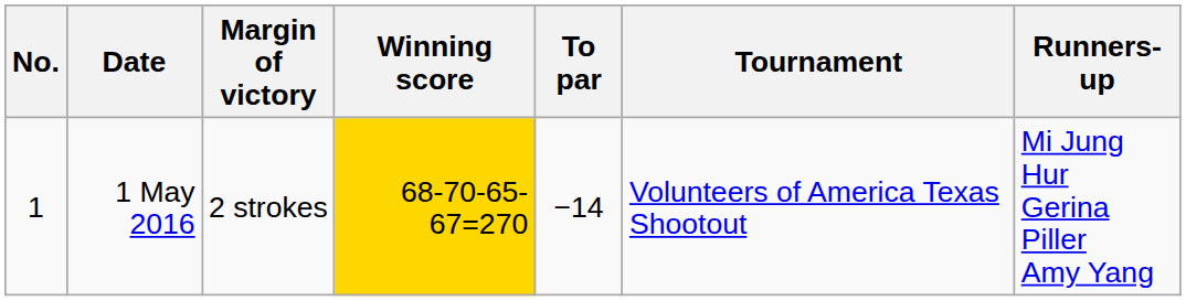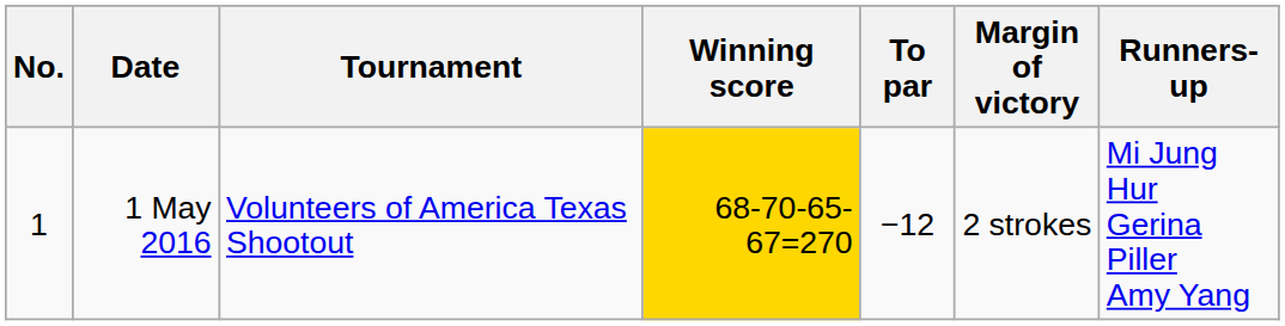columns swapped: Tournament <-> Margin of victory
1 May 2016 | To par: −14 -> −12
